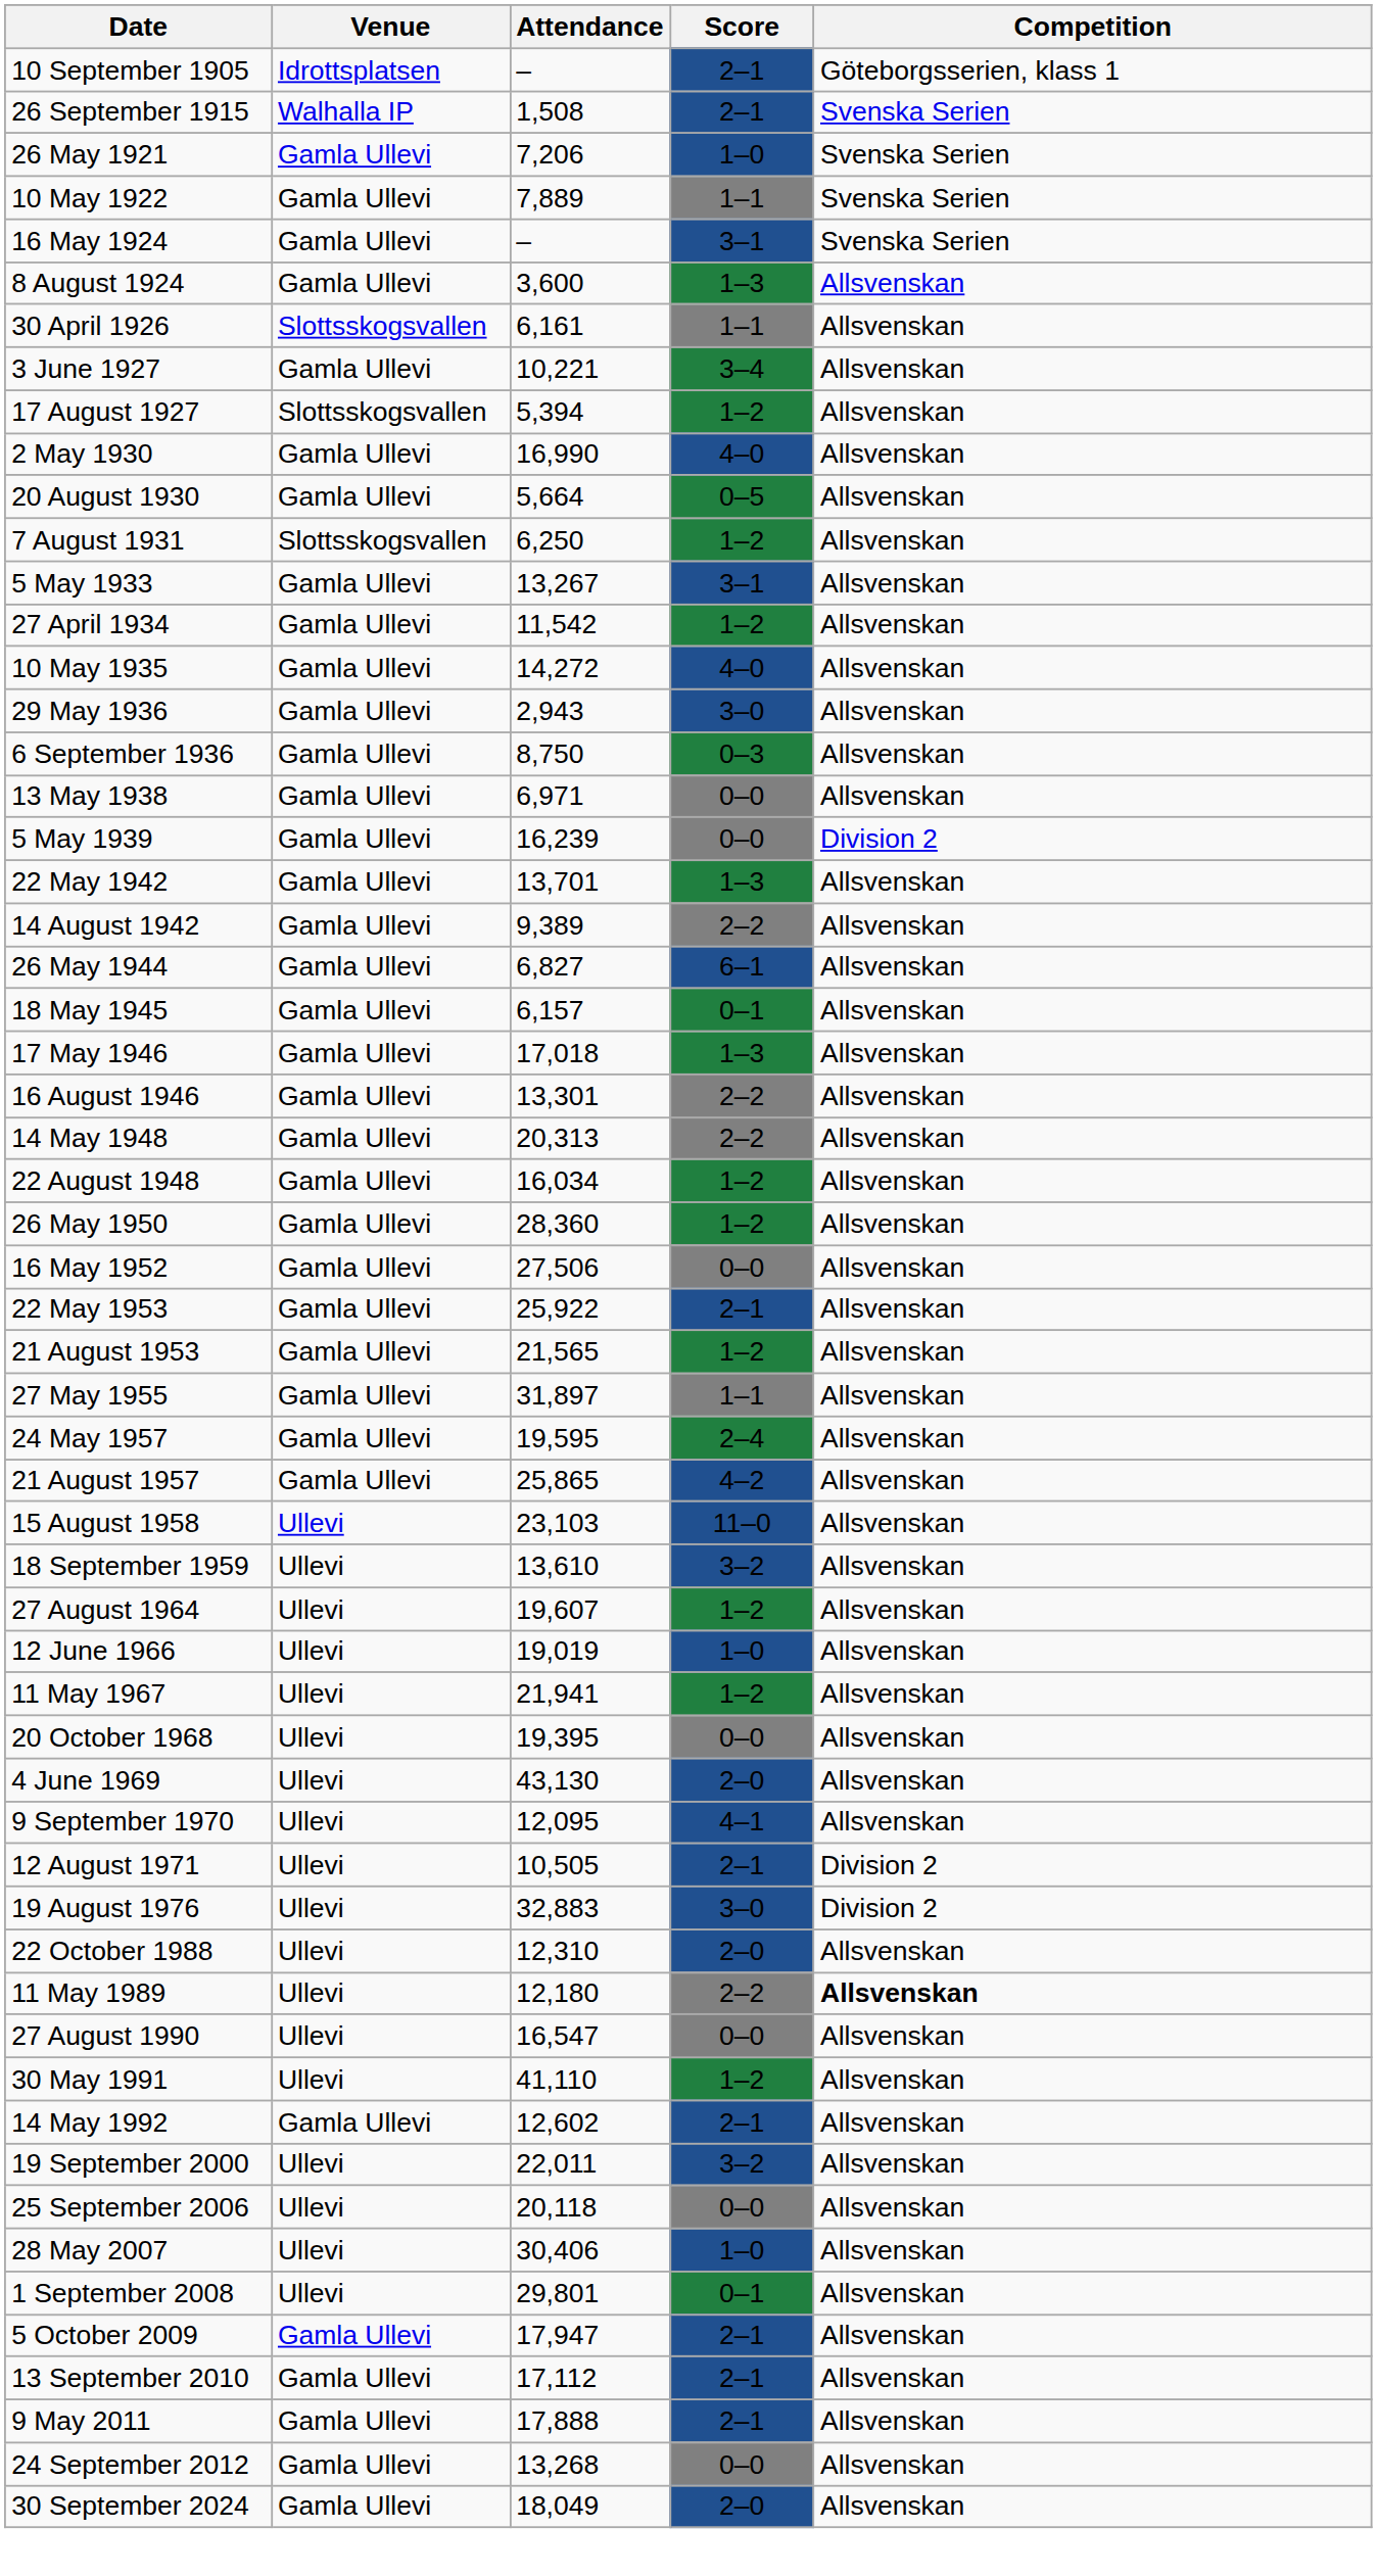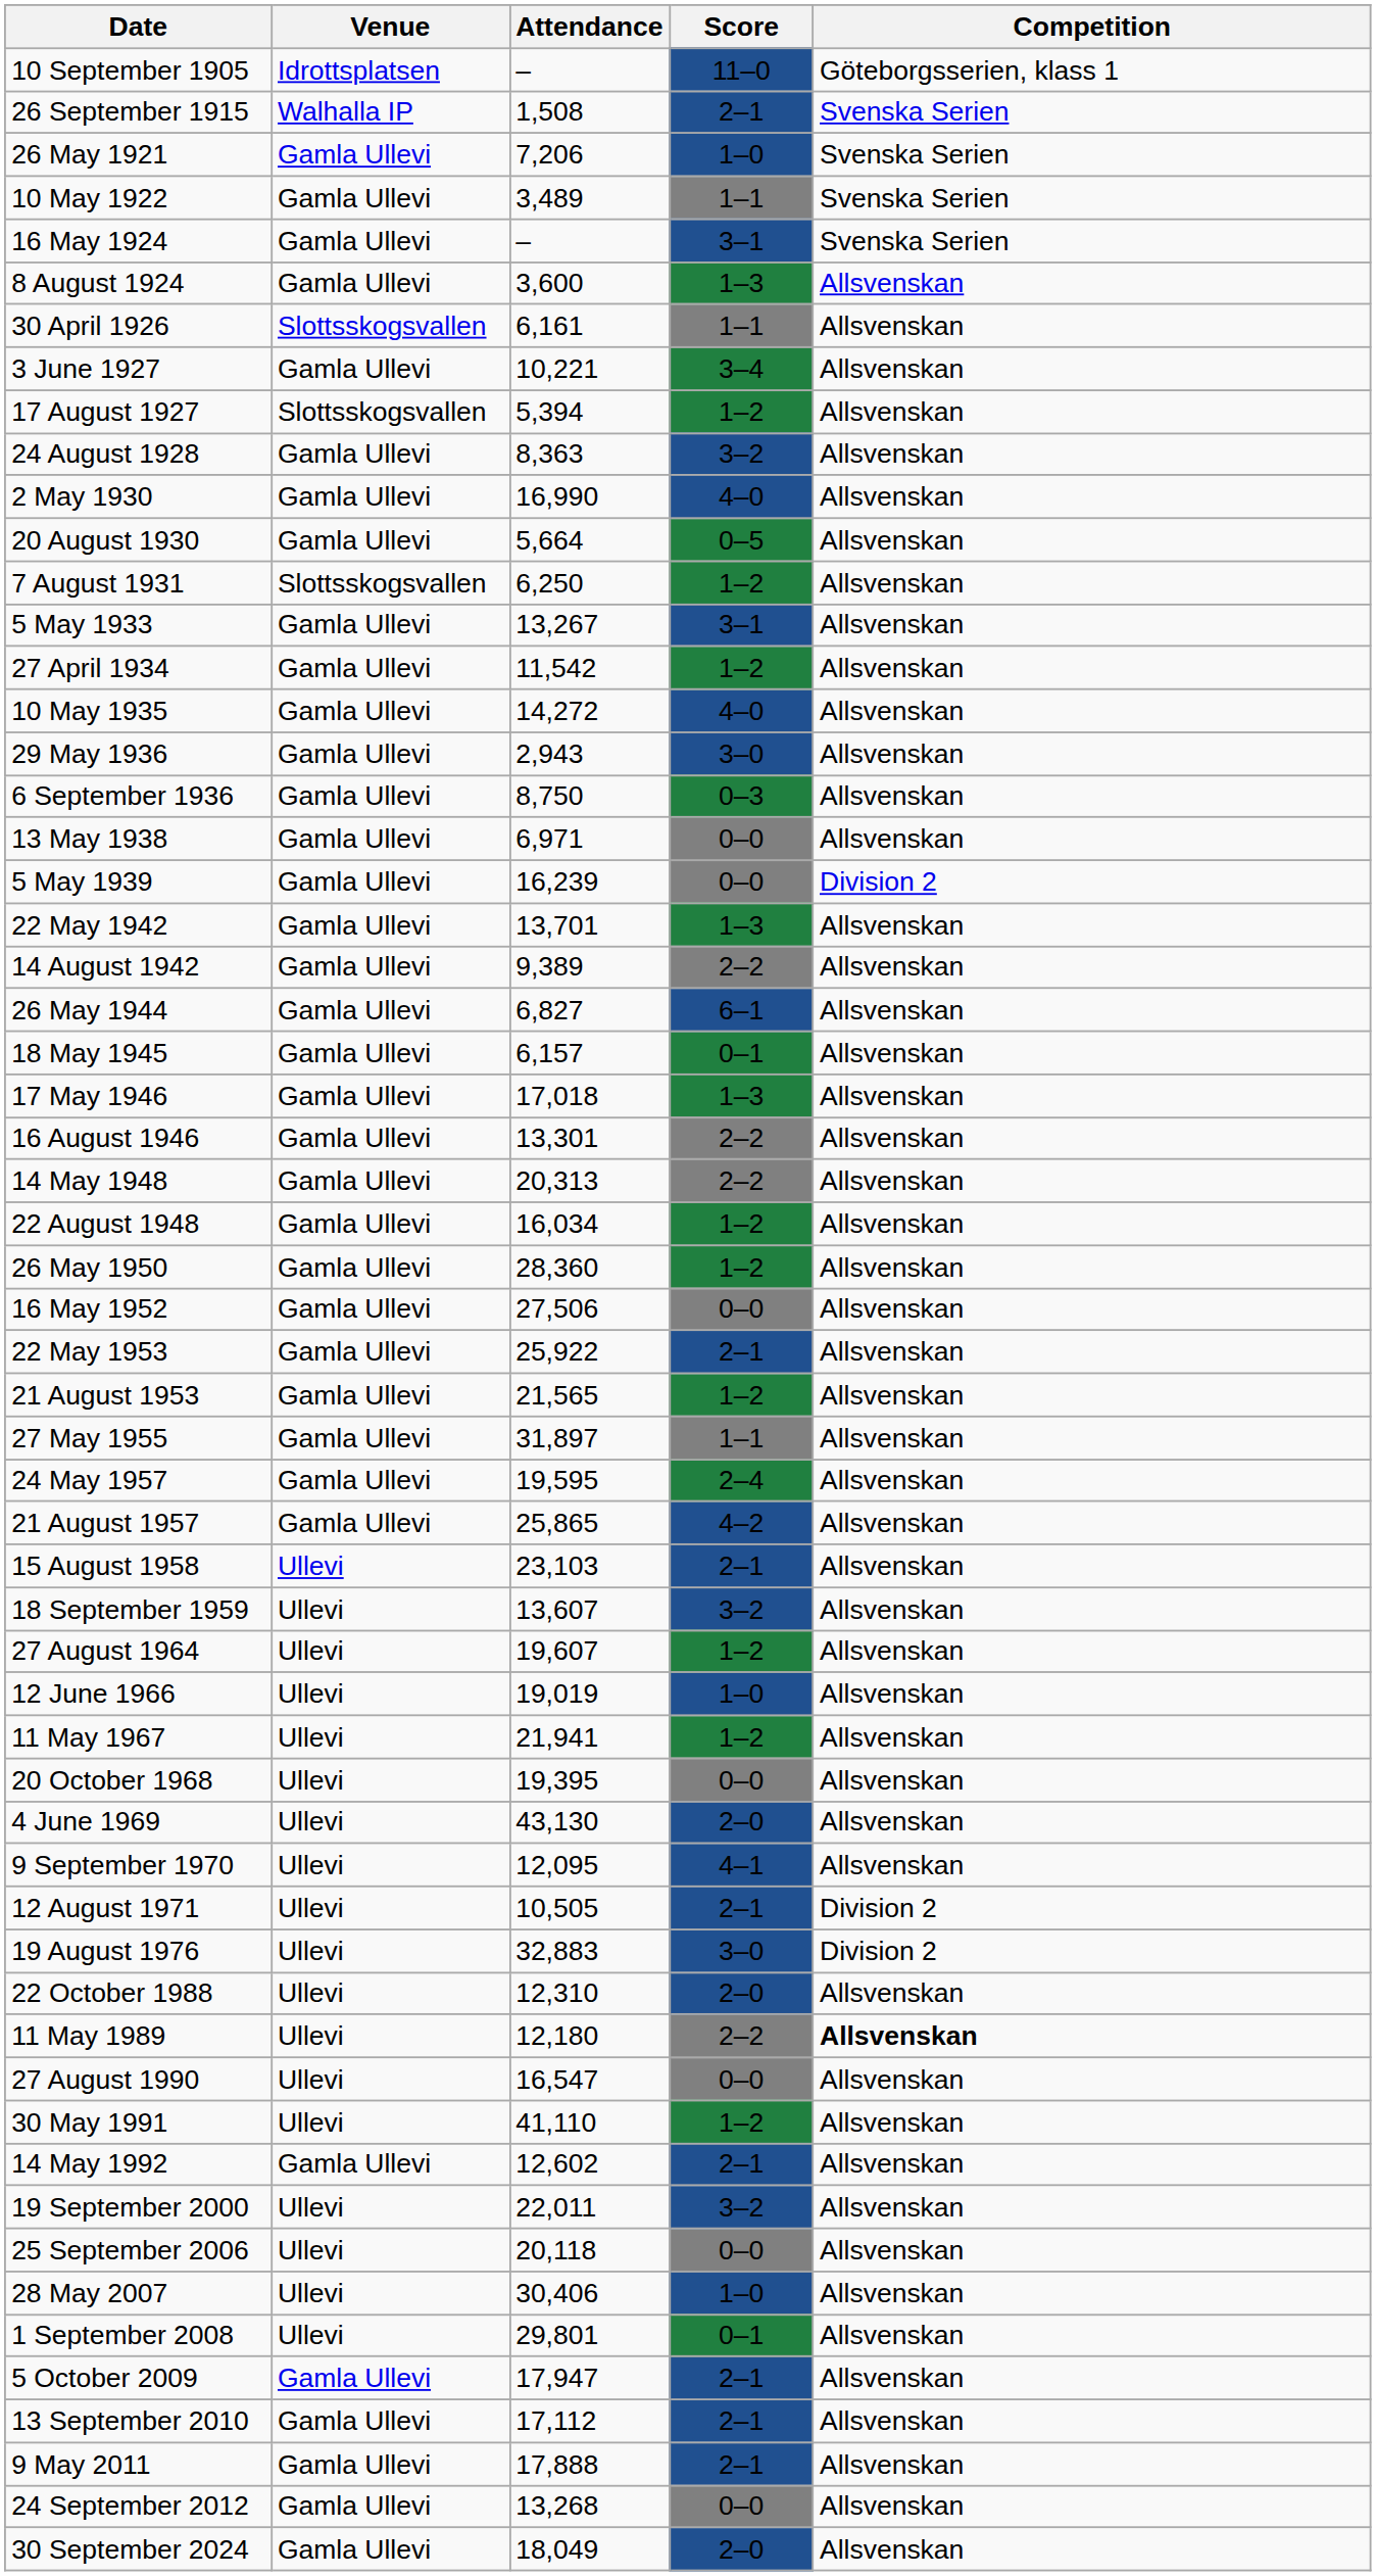10 September 1905 | Score: 2–1 -> 11–0
10 May 1922 | Attendance: 7,889 -> 3,489
+ row: 24 August 1928 | Gamla Ullevi | 8,363 | 3–2 | Allsvenskan
15 August 1958 | Score: 11–0 -> 2–1
18 September 1959 | Attendance: 13,610 -> 13,607
